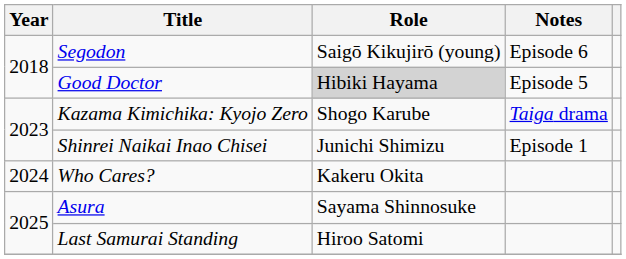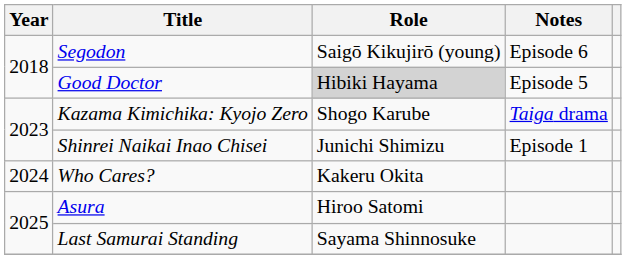Asura | Role: Sayama Shinnosuke -> Hiroo Satomi
Last Samurai Standing | Role: Hiroo Satomi -> Sayama Shinnosuke
